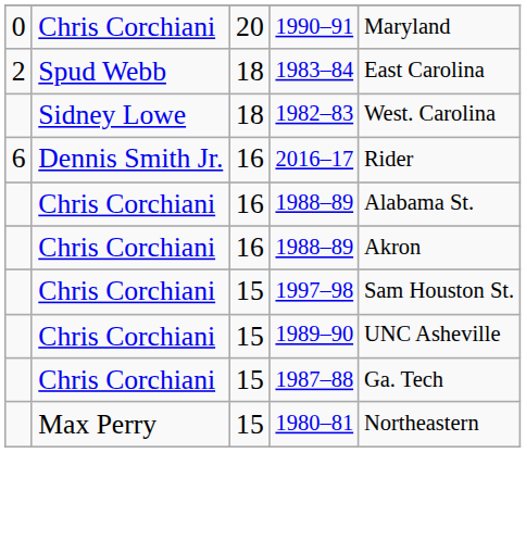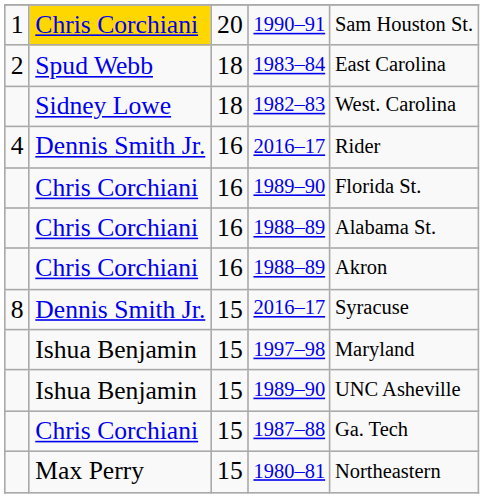1990–91 | column 1: 0 -> 1
1990–91 | column 2: no background -> gold background
1990–91 | column 5: Maryland -> Sam Houston St.
16 / 2016–17 | column 1: 6 -> 4
+ row: Chris Corchiani | 16 | 1989–90 | Florida St.
+ row: 8 | Dennis Smith Jr. | 15 | 2016–17 | Syracuse
1997–98 | column 2: Chris Corchiani -> Ishua Benjamin
1997–98 | column 5: Sam Houston St. -> Maryland
15 / 1989–90 | column 2: Chris Corchiani -> Ishua Benjamin
